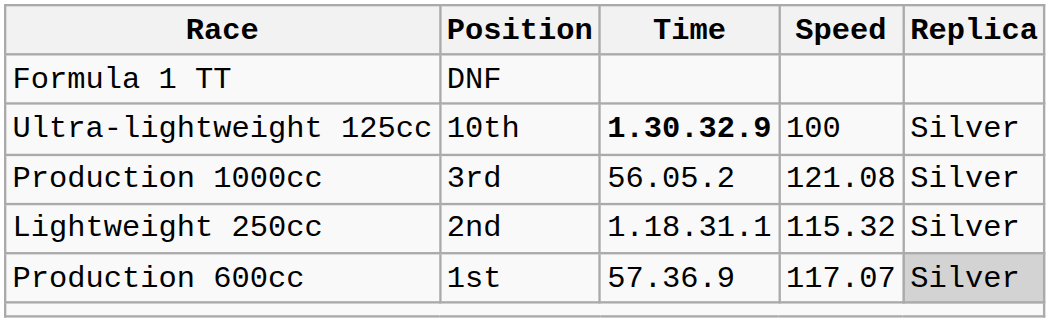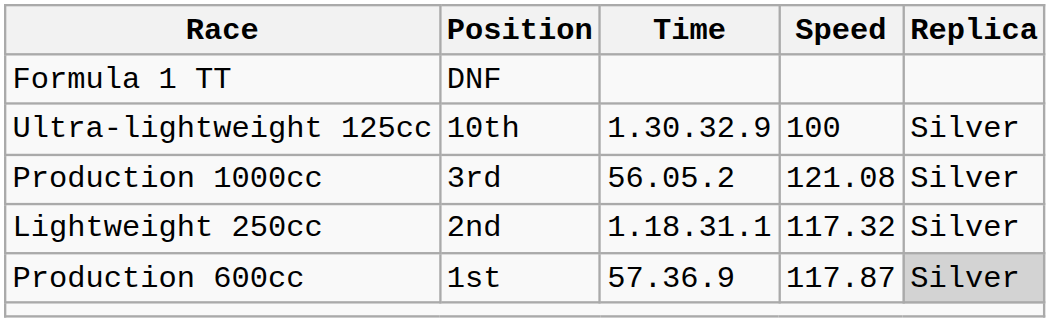Ultra-lightweight 125cc | Time: bold -> normal
Lightweight 250cc | Speed: 115.32 -> 117.32
Production 600cc | Speed: 117.07 -> 117.87
